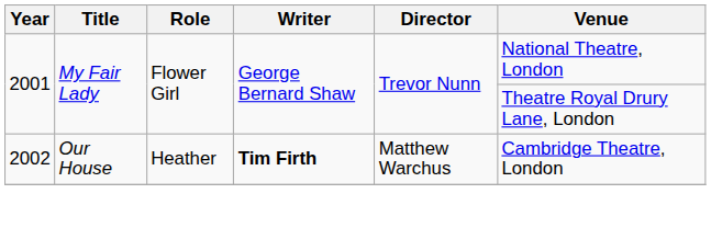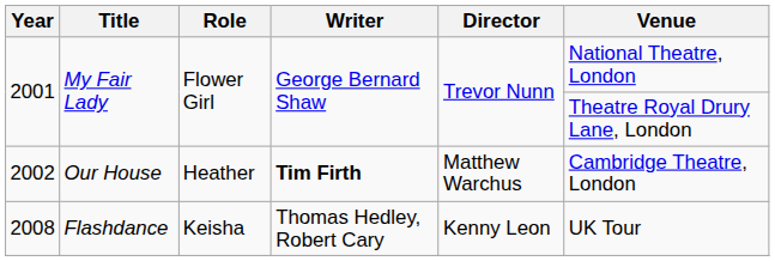+ row: 2008 | Flashdance | Keisha | Thomas Hedley, Robert Cary | Kenny Leon | UK Tour
